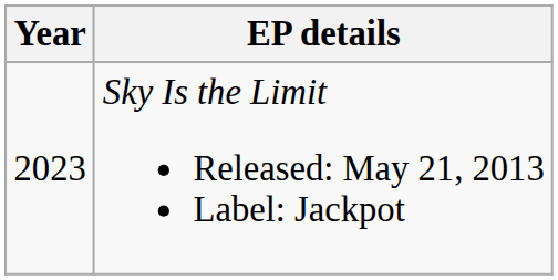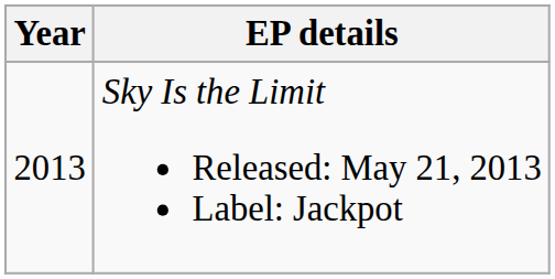Sky Is the Limit Released: May 21, 2013 Label: Jackpot | Year: 2023 -> 2013
